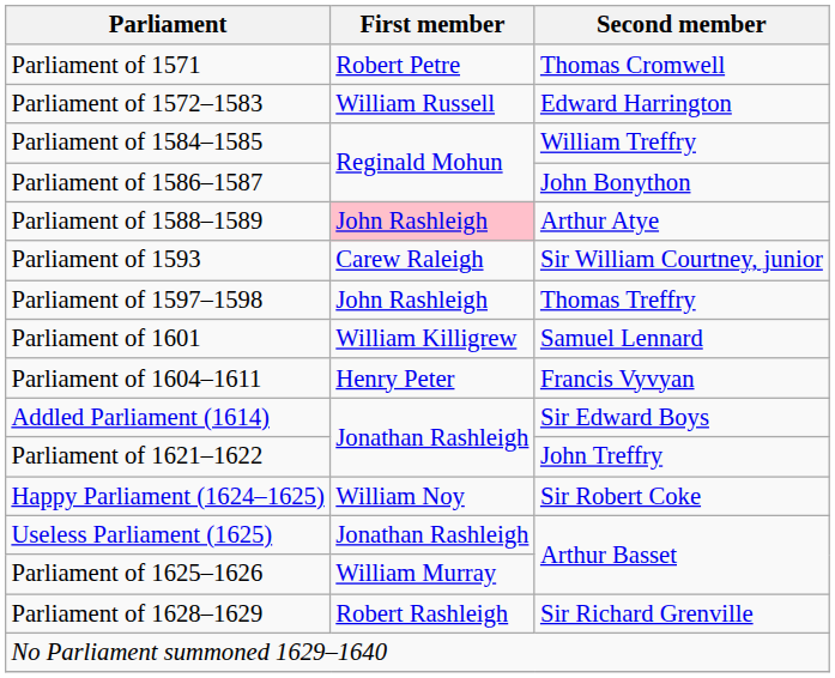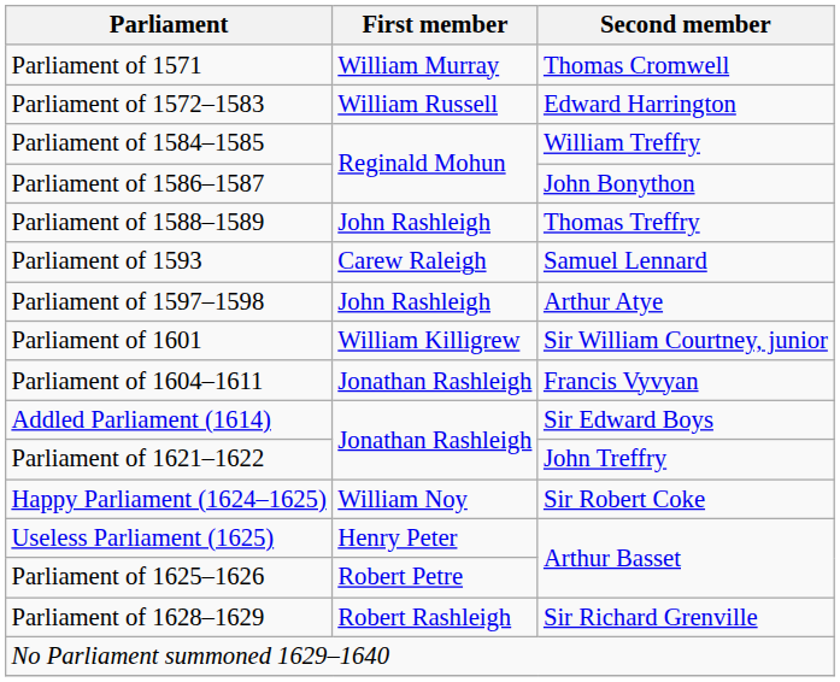Parliament of 1571 | First member: Robert Petre -> William Murray
Parliament of 1588–1589 | First member: pink background -> no background
Parliament of 1588–1589 | Second member: Arthur Atye -> Thomas Treffry
Parliament of 1593 | Second member: Sir William Courtney, junior -> Samuel Lennard
Parliament of 1597–1598 | Second member: Thomas Treffry -> Arthur Atye
Parliament of 1601 | Second member: Samuel Lennard -> Sir William Courtney, junior
Parliament of 1604–1611 | First member: Henry Peter -> Jonathan Rashleigh
Useless Parliament (1625) | First member: Jonathan Rashleigh -> Henry Peter
Parliament of 1625–1626 | First member: William Murray -> Robert Petre
